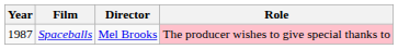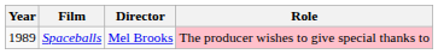Spaceballs | Year: 1987 -> 1989
